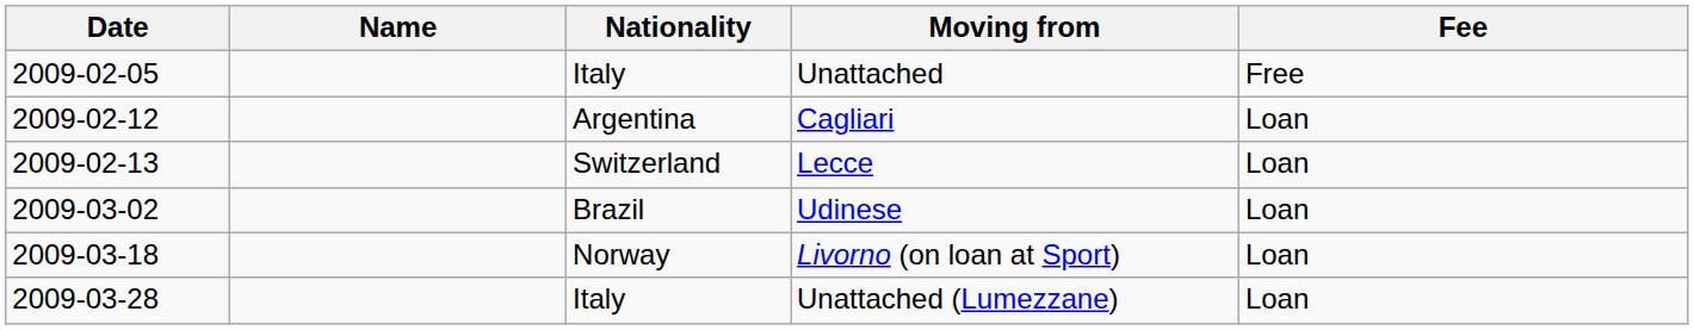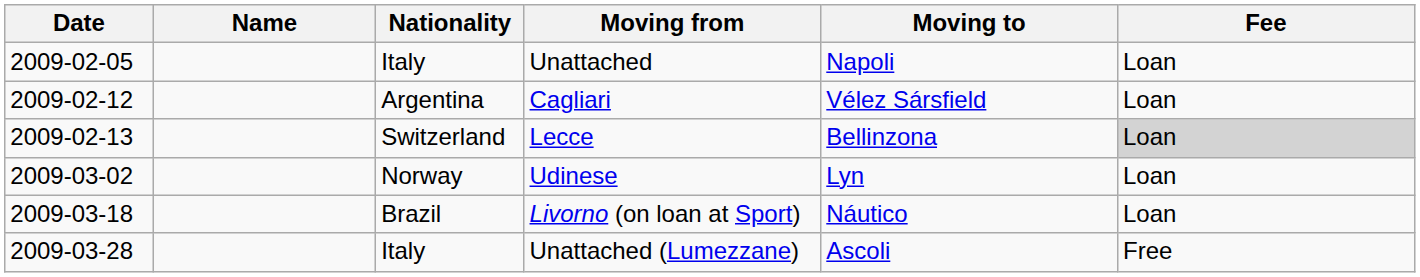+ column: Moving to | Napoli | Vélez Sársfield | Bellinzona | Lyn | Náutico | Ascoli
Unattached | Fee: Free -> Loan
Lecce | Fee: no background -> lightgrey background
Udinese | Nationality: Brazil -> Norway
Livorno (on loan at Sport) | Nationality: Norway -> Brazil
Unattached (Lumezzane) | Fee: Loan -> Free
